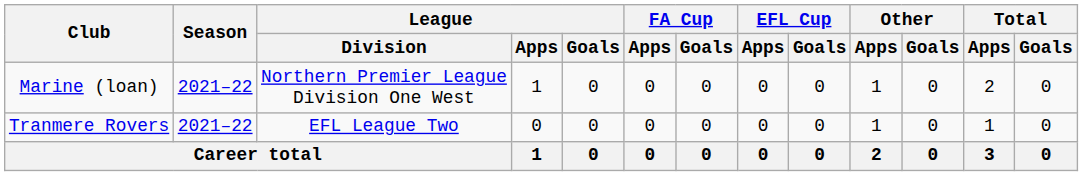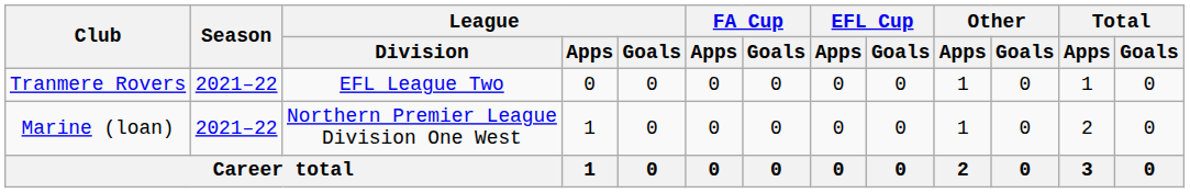rows swapped: Tranmere Rovers <-> Marine (loan)
